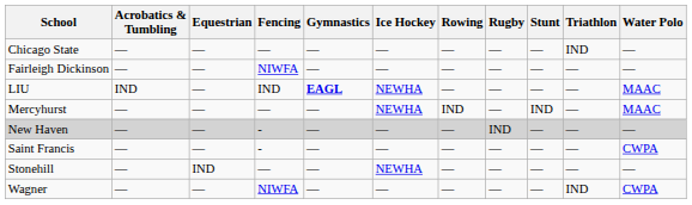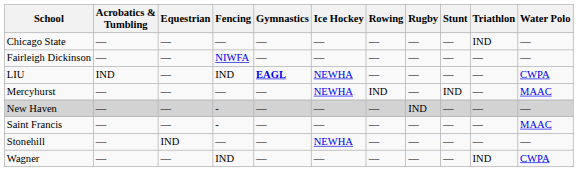LIU | Water Polo: MAAC -> CWPA
Saint Francis | Water Polo: CWPA -> MAAC
Wagner | Fencing: NIWFA -> IND
